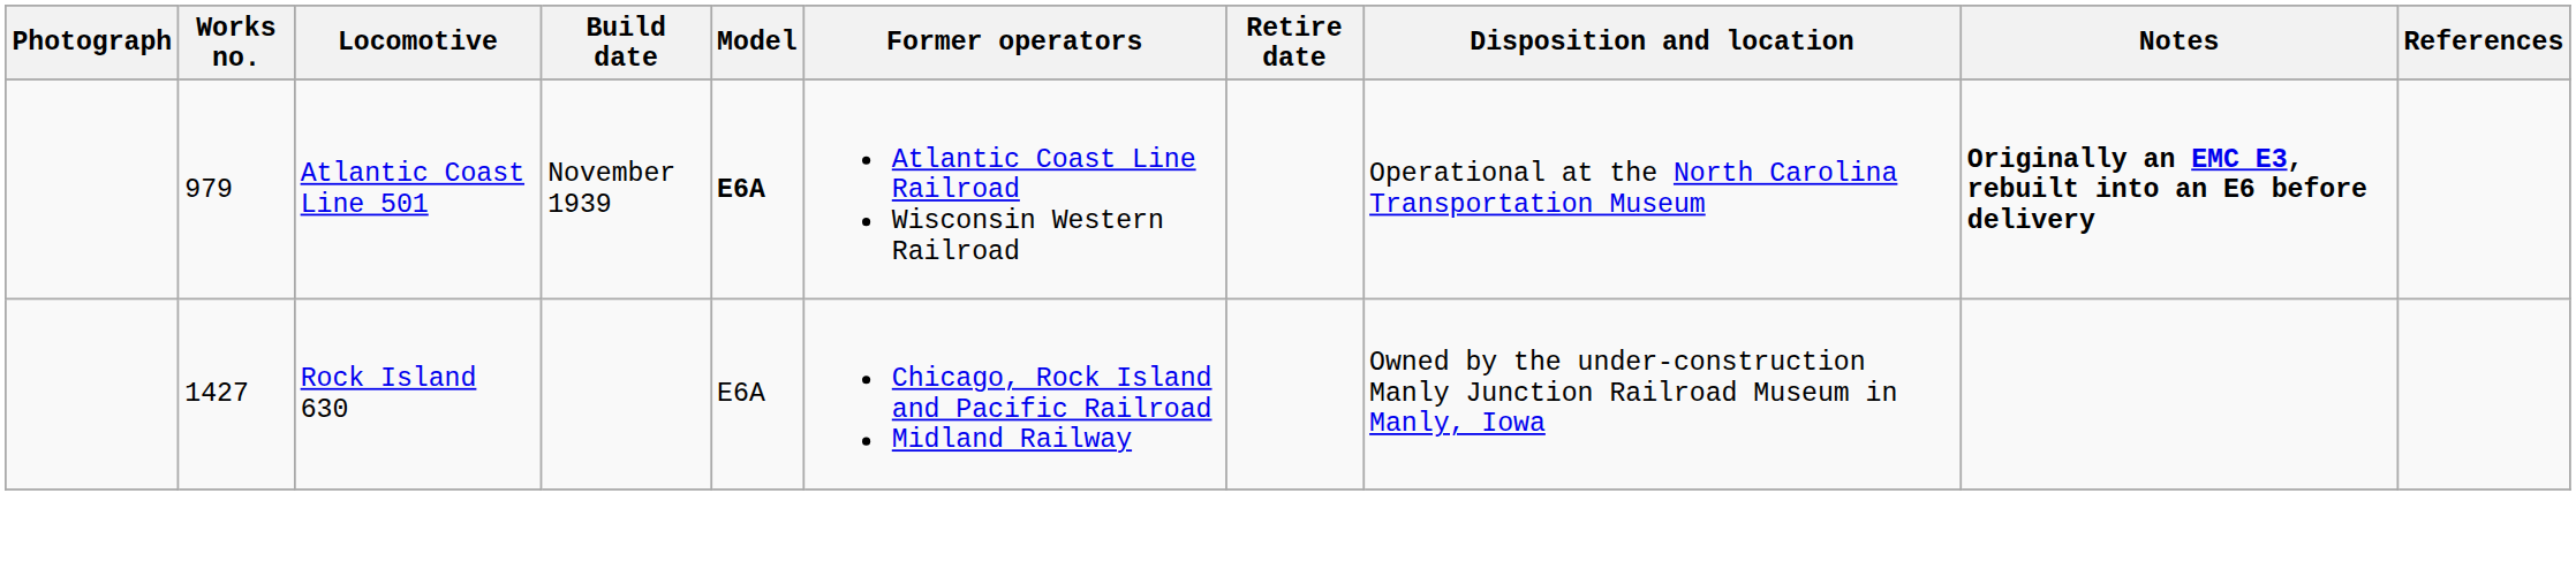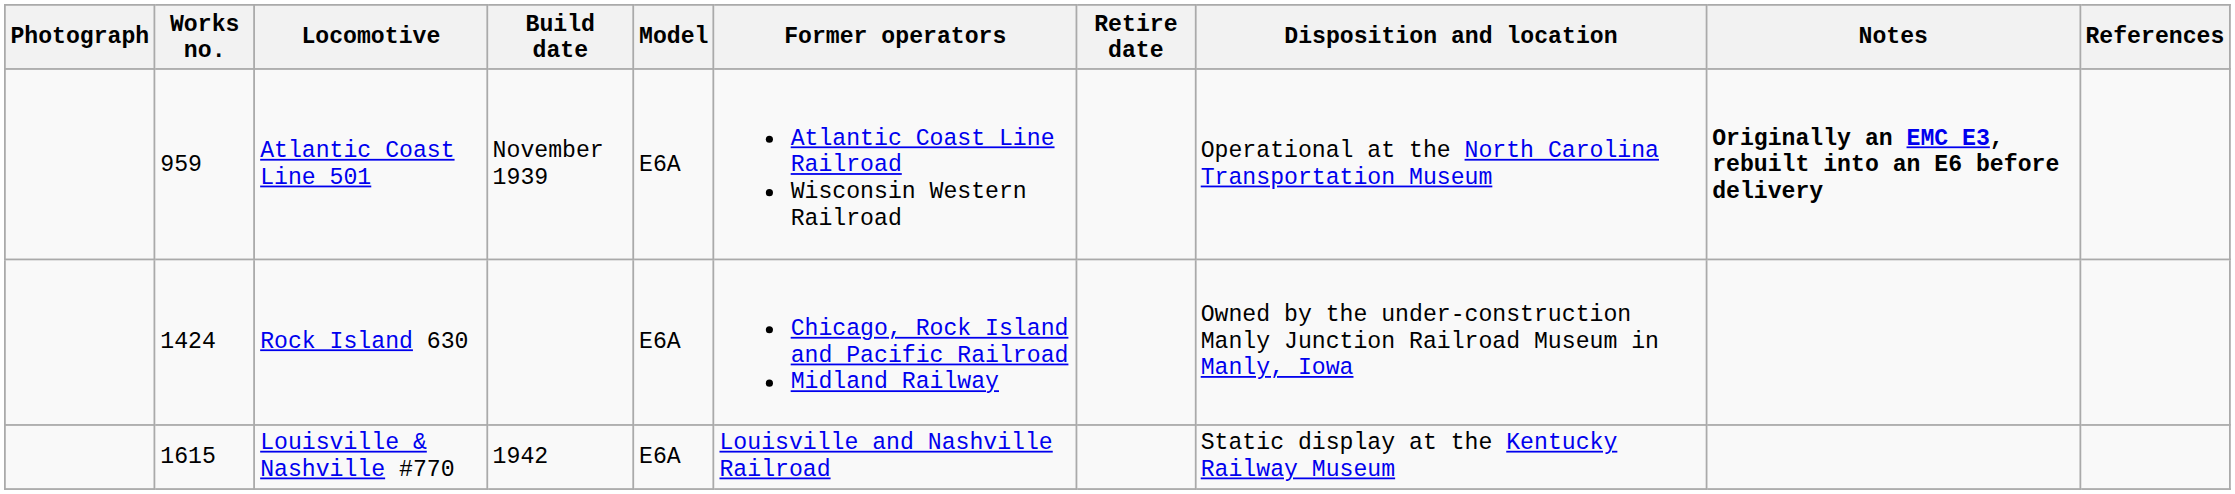Atlantic Coast Line 501 | Works no.: 979 -> 959
Atlantic Coast Line 501 | Model: bold -> normal
Rock Island 630 | Works no.: 1427 -> 1424
+ row: 1615 | Louisville & Nashville #770 | 1942 | E6A | Louisville and Nashville Railroad | Static display at the Kentucky Railway Museum
